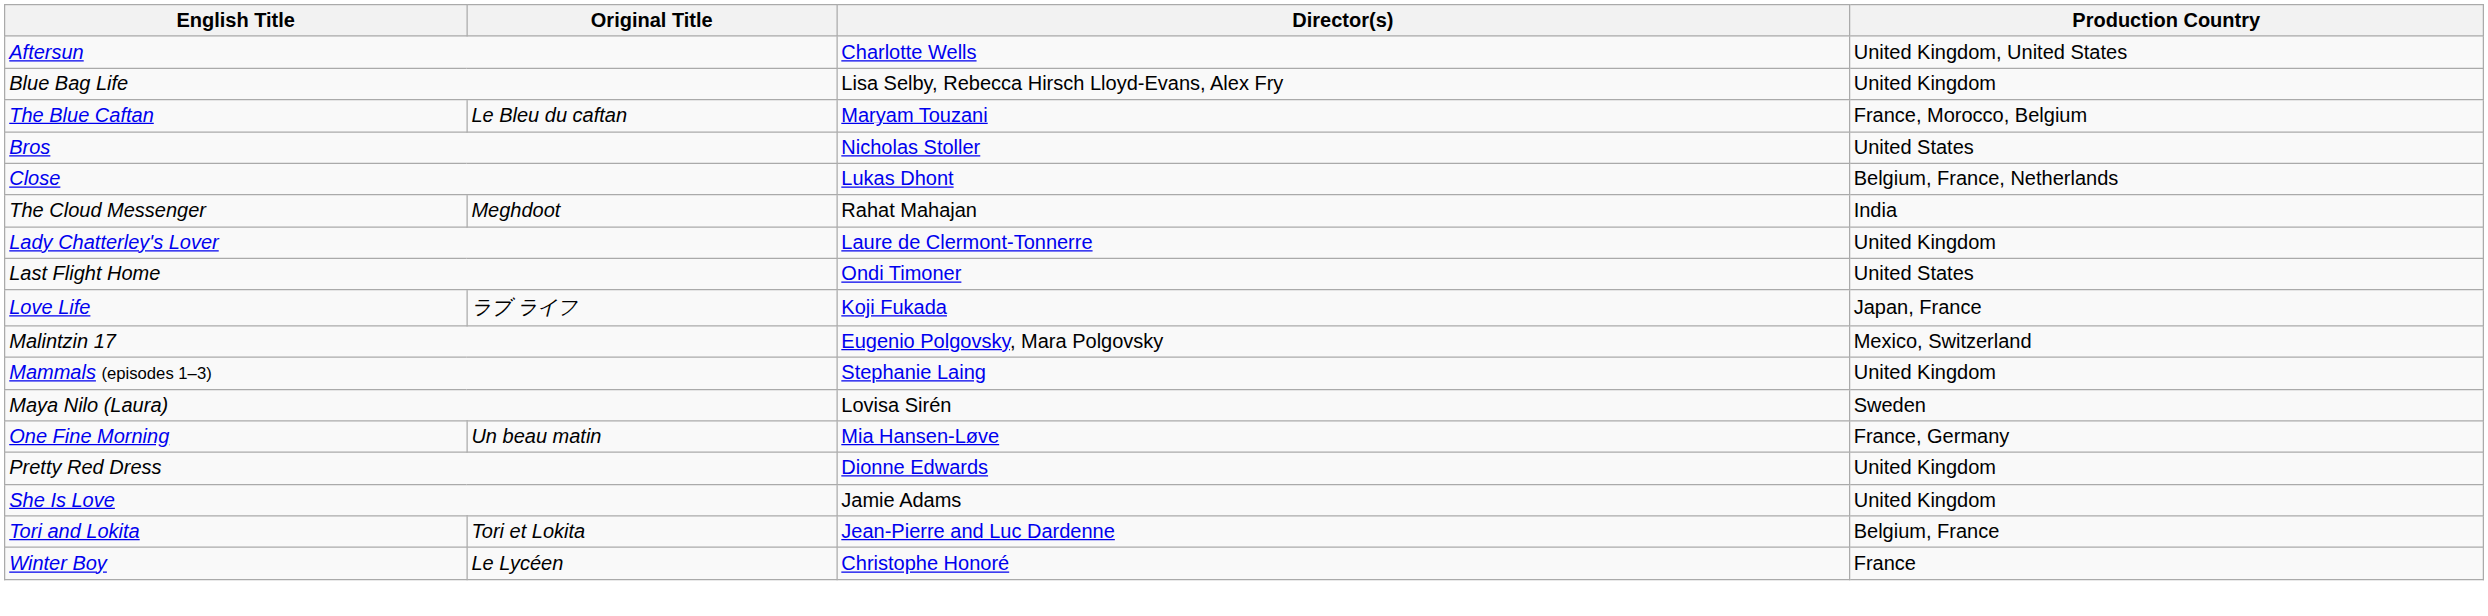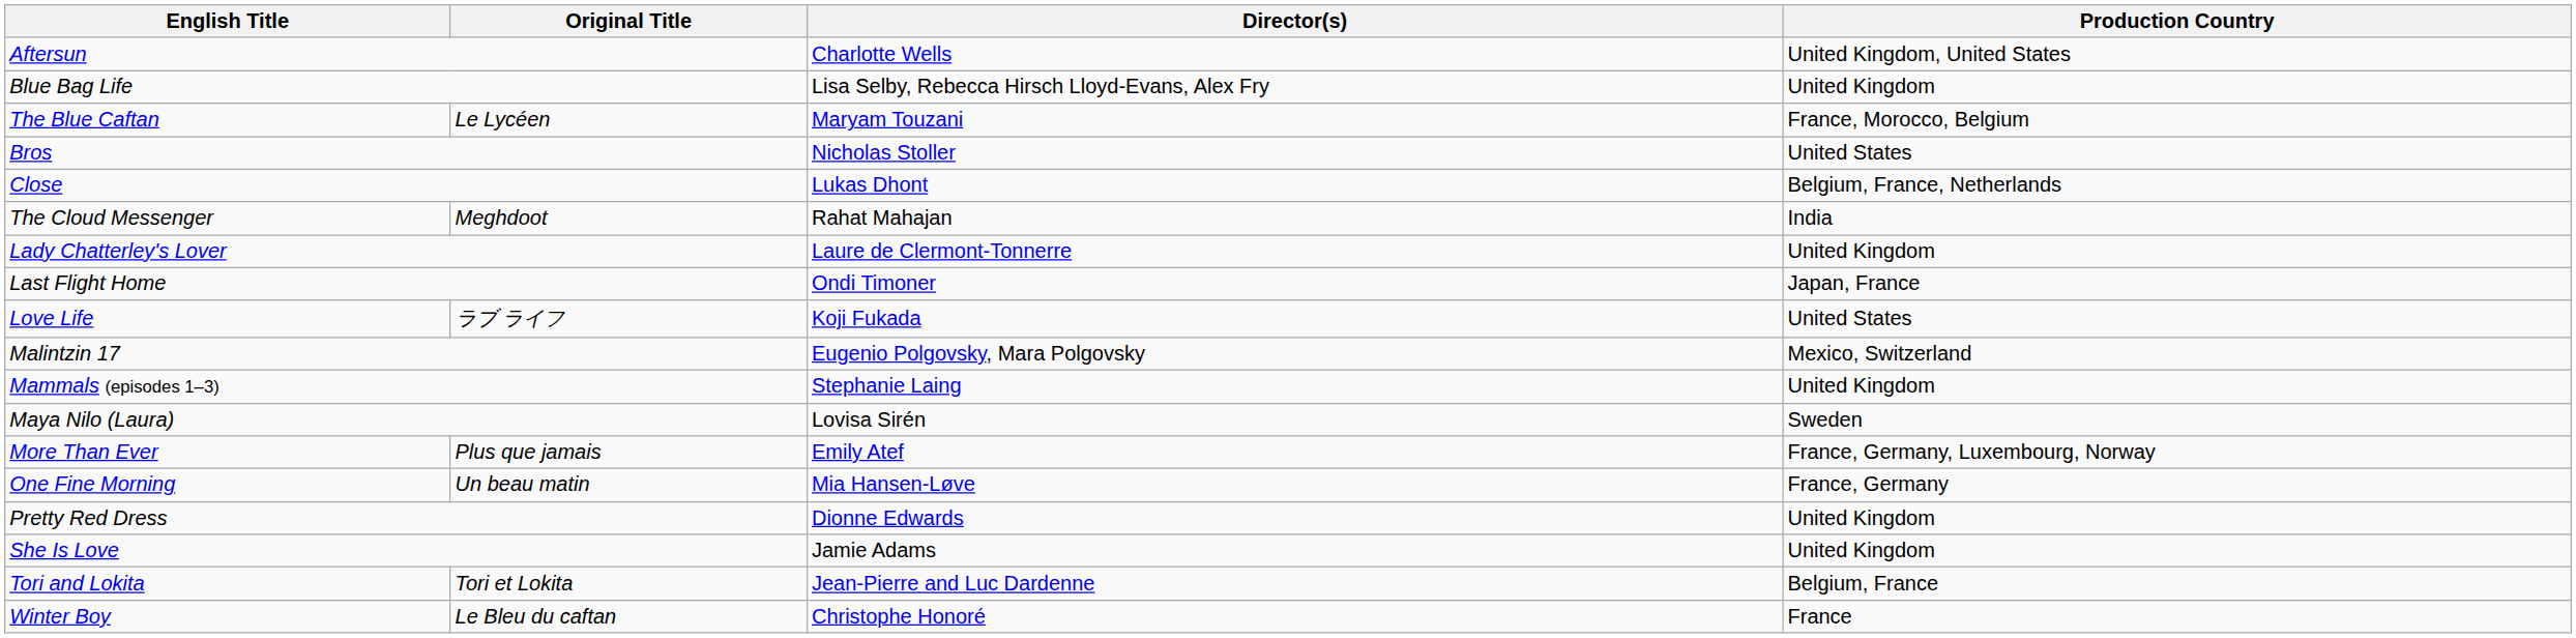The Blue Caftan | Original Title: Le Bleu du caftan -> Le Lycéen
Last Flight Home | Production Country: United States -> Japan, France
Love Life | Production Country: Japan, France -> United States
+ row: More Than Ever | Plus que jamais | Emily Atef | France, Germany, Luxembourg, Norway
Winter Boy | Original Title: Le Lycéen -> Le Bleu du caftan
